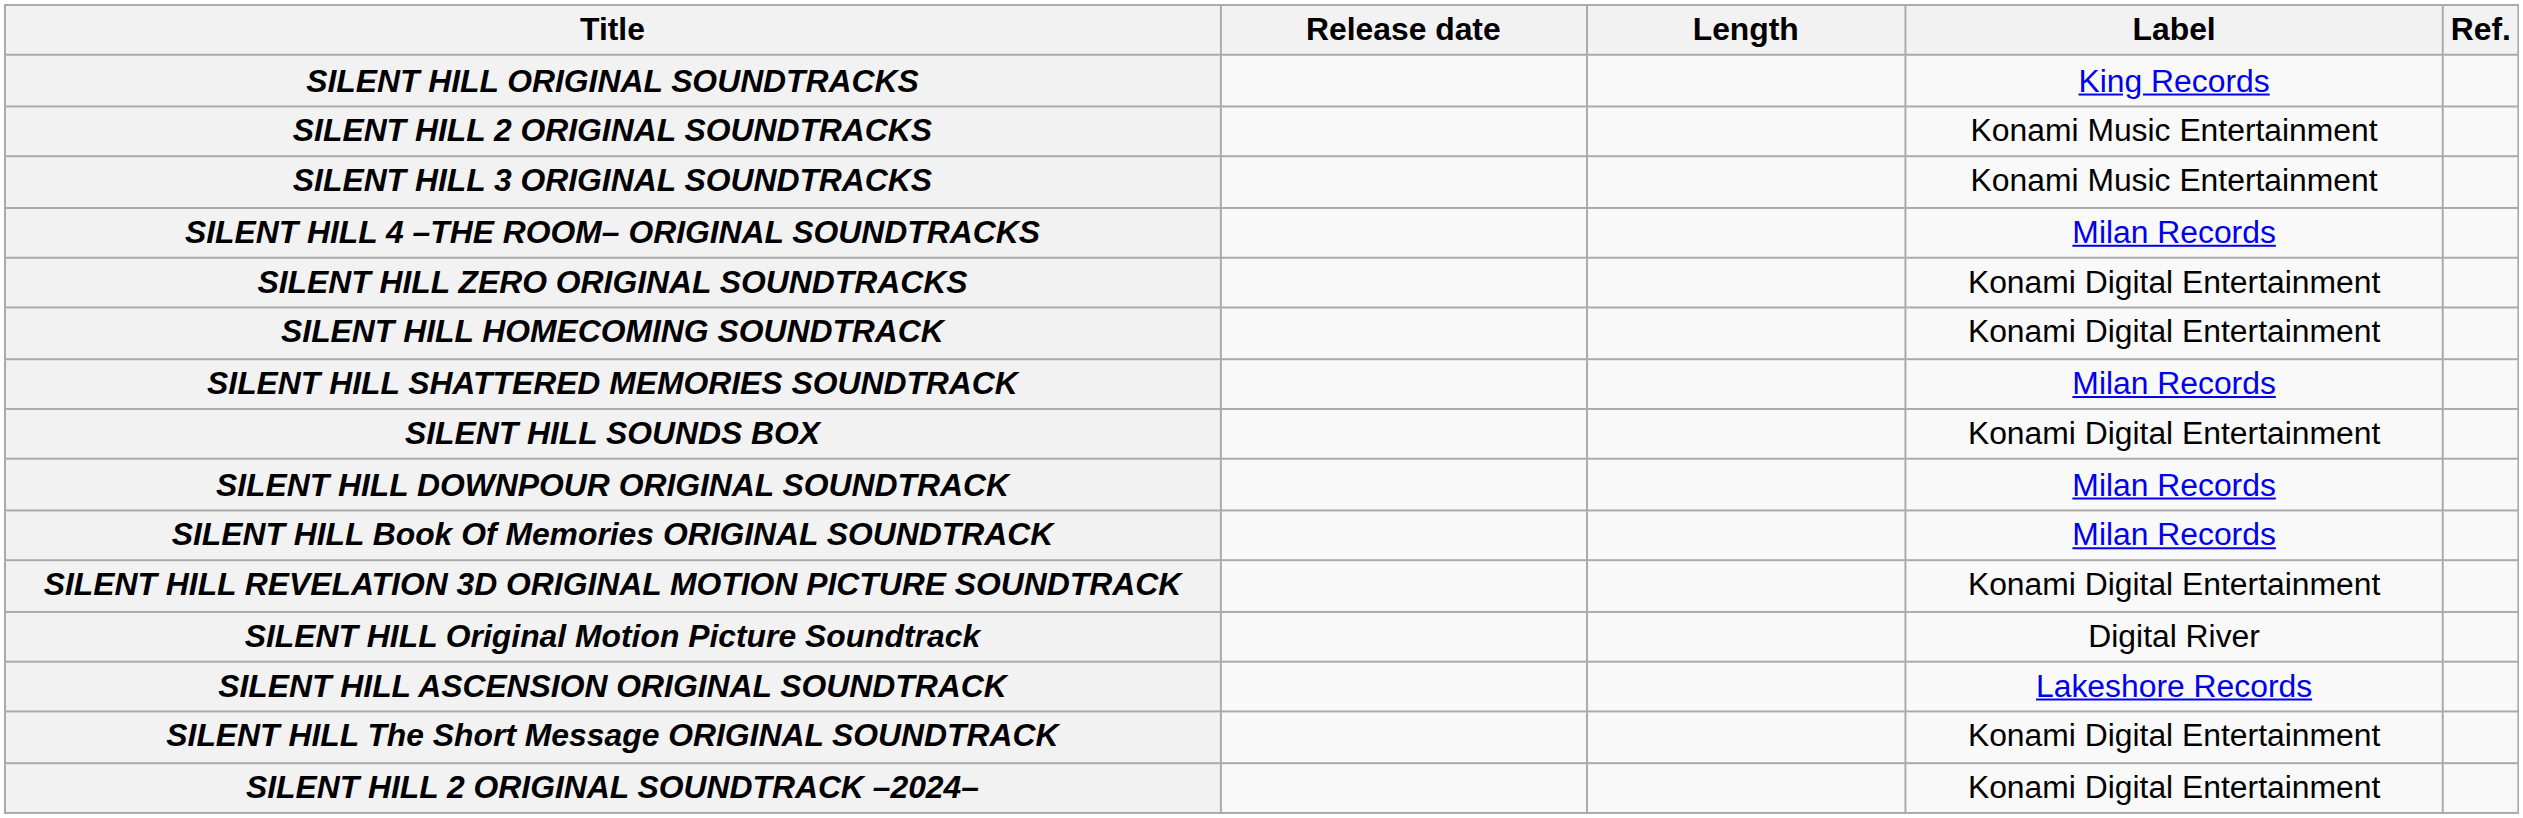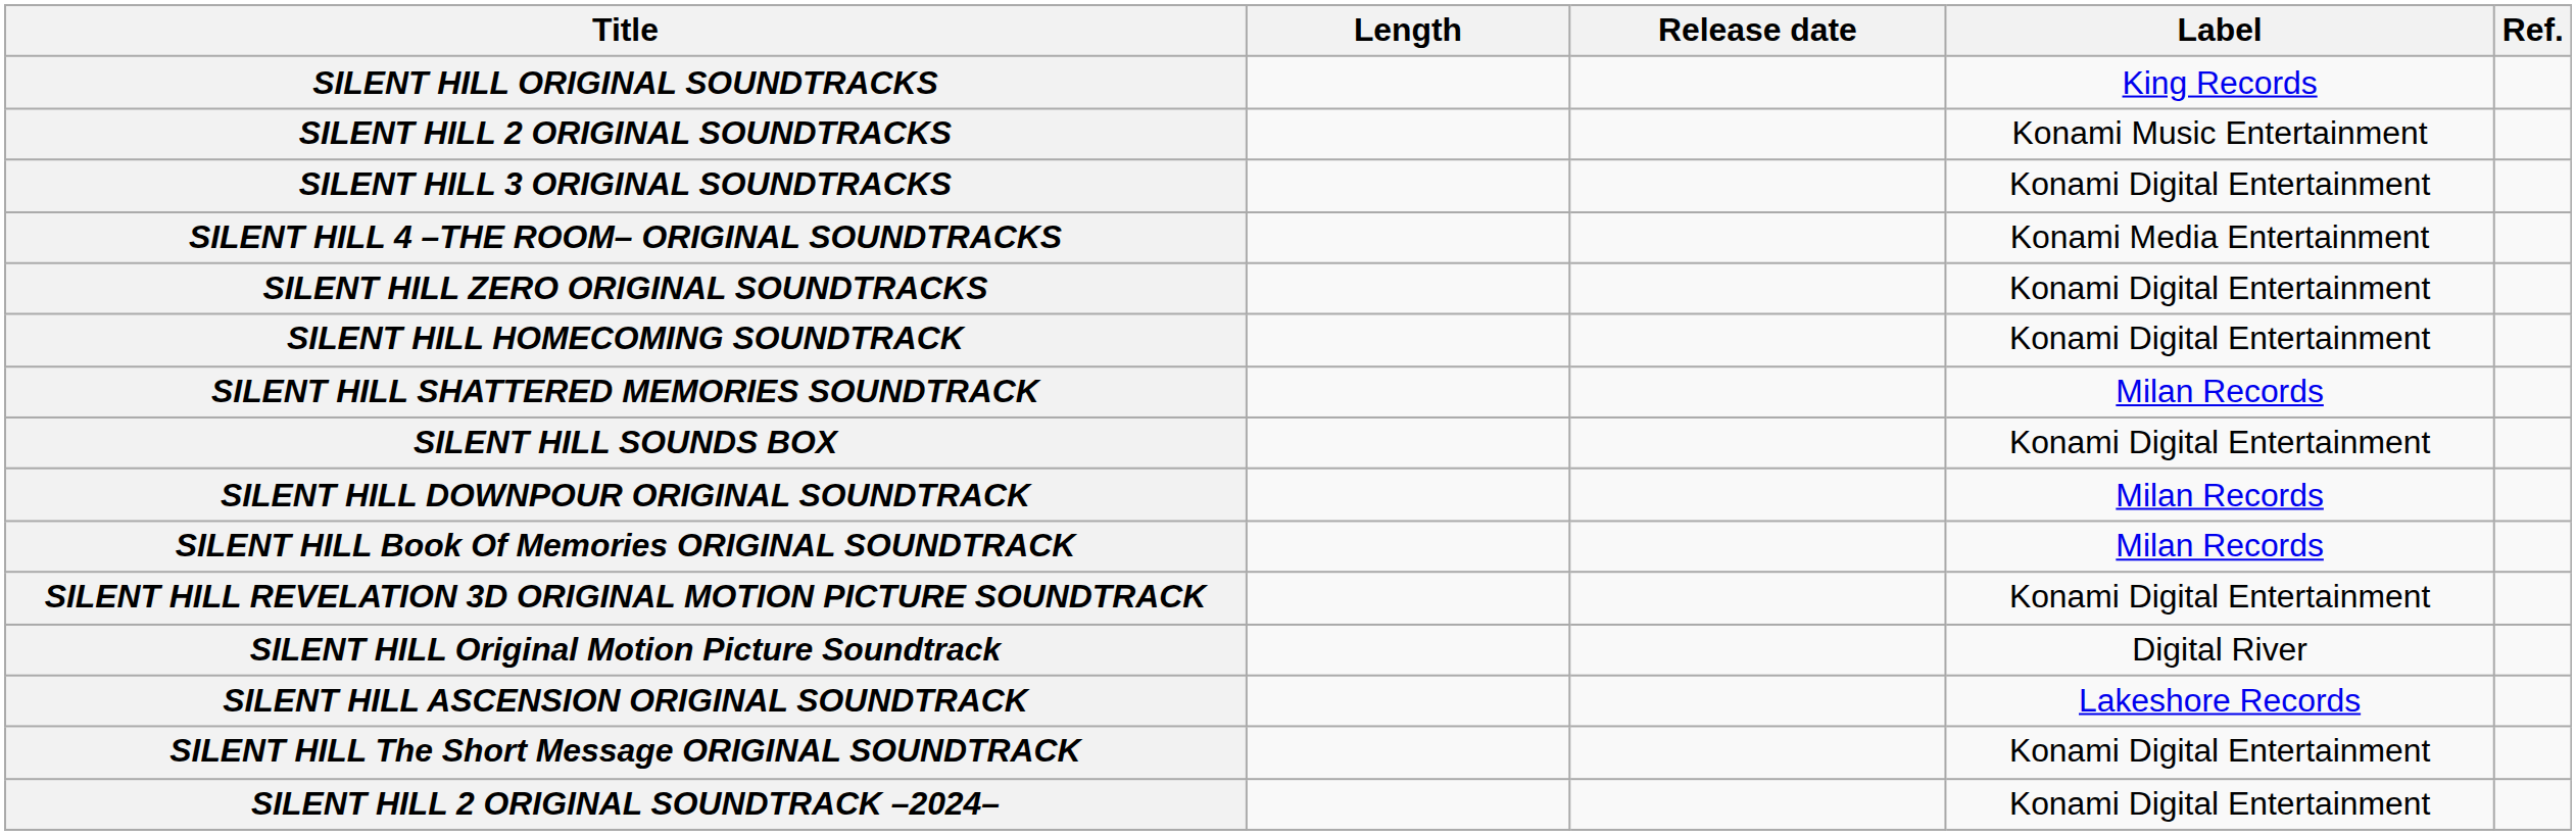columns swapped: Release date <-> Length
SILENT HILL 3 ORIGINAL SOUNDTRACKS | Label: Konami Music Entertainment -> Konami Digital Entertainment
SILENT HILL 4 –THE ROOM– ORIGINAL SOUNDTRACKS | Label: Milan Records -> Konami Media Entertainment
